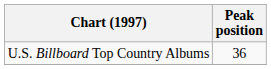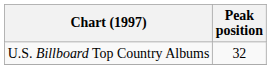U.S. Billboard Top Country Albums | Peak position: 36 -> 32
